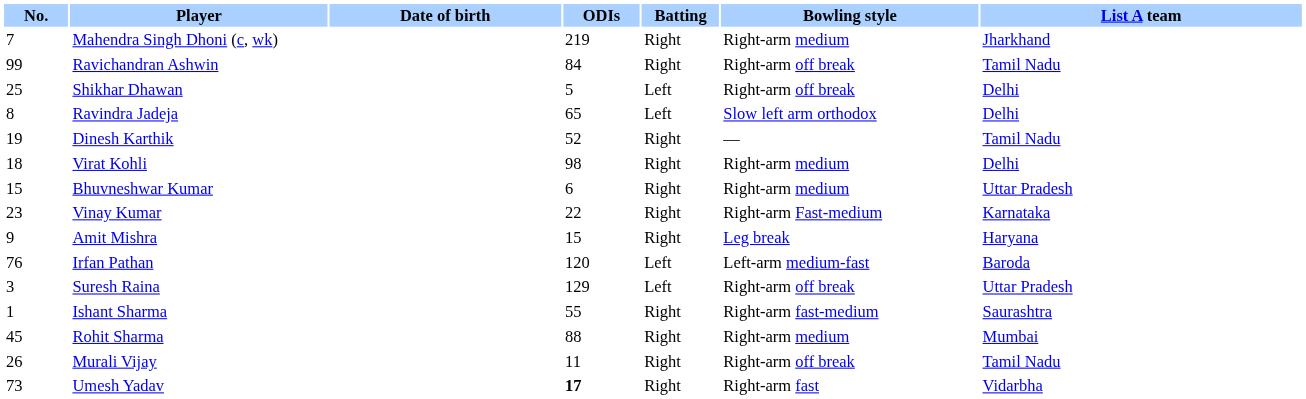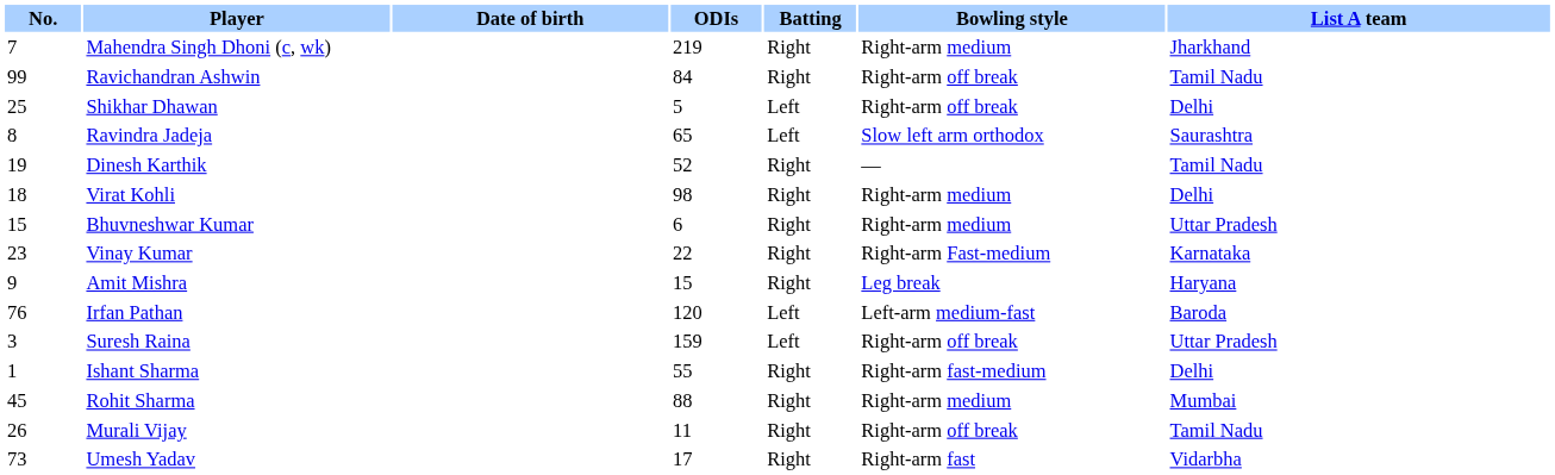Ravindra Jadeja | List A team: Delhi -> Saurashtra
Suresh Raina | ODIs: 129 -> 159
Ishant Sharma | List A team: Saurashtra -> Delhi
Umesh Yadav | ODIs: bold -> normal
